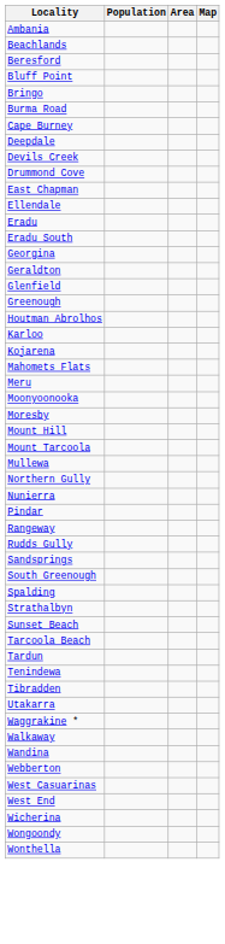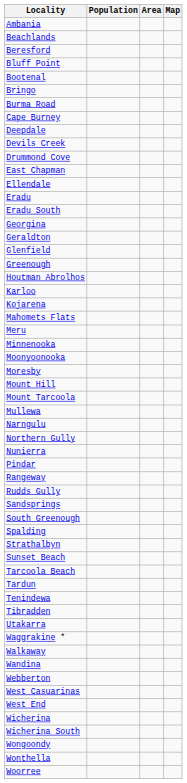+ row: Bootenal
+ row: Minnenooka
+ row: Narngulu
+ row: Wicherina South
+ row: Woorree
